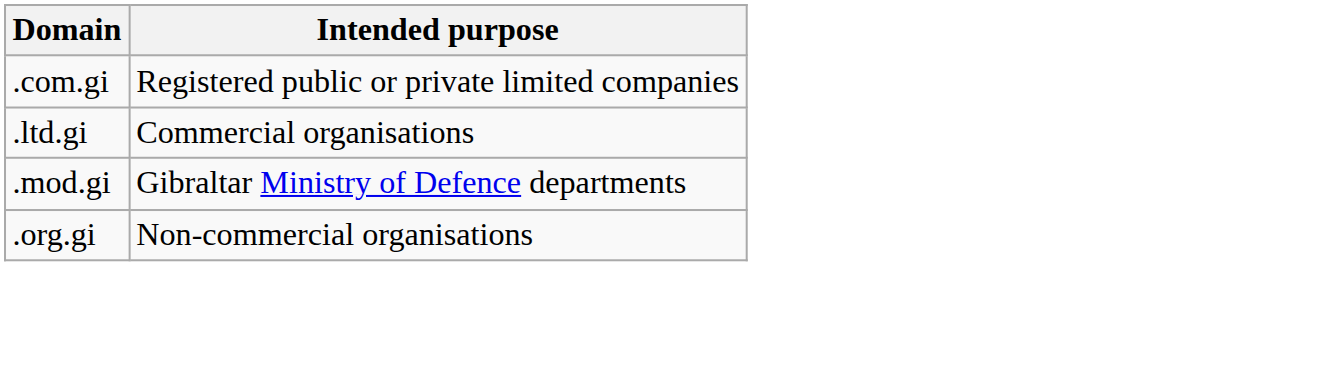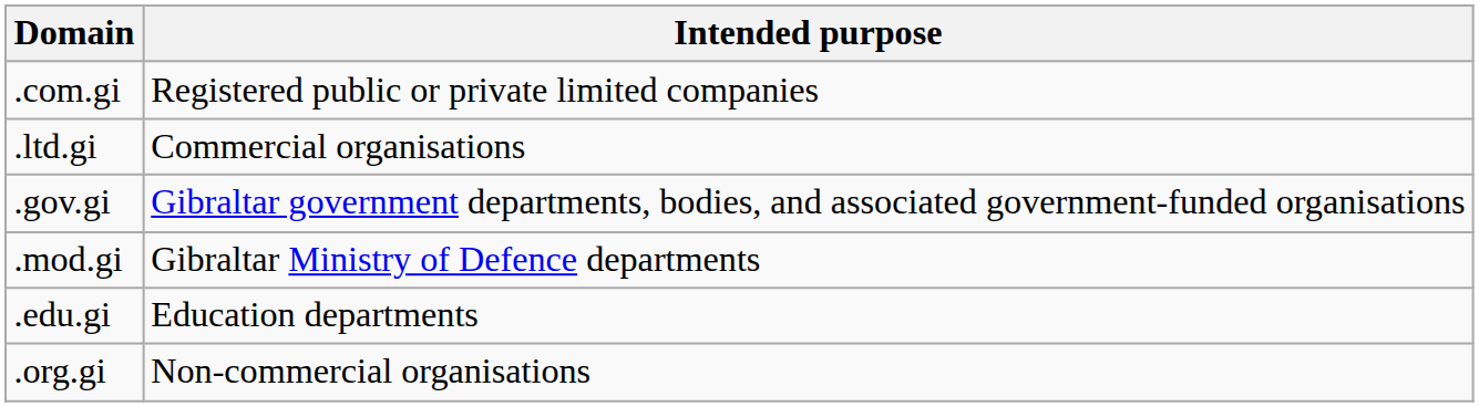+ row: .gov.gi | Gibraltar government departments, bodies, and associated government-funded organisations
+ row: .edu.gi | Education departments
